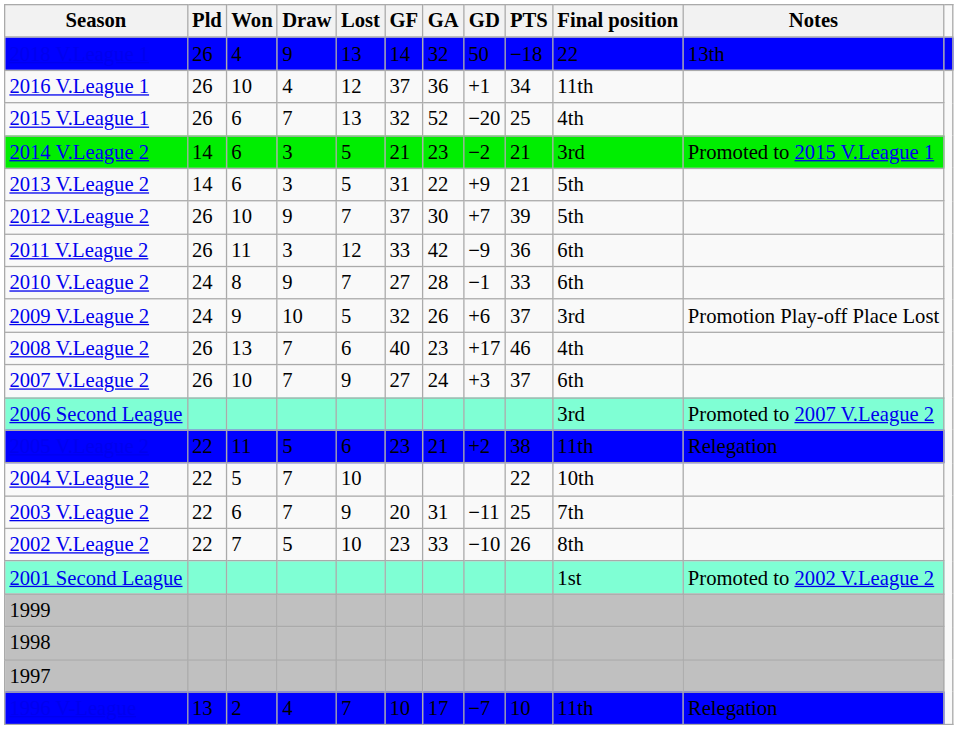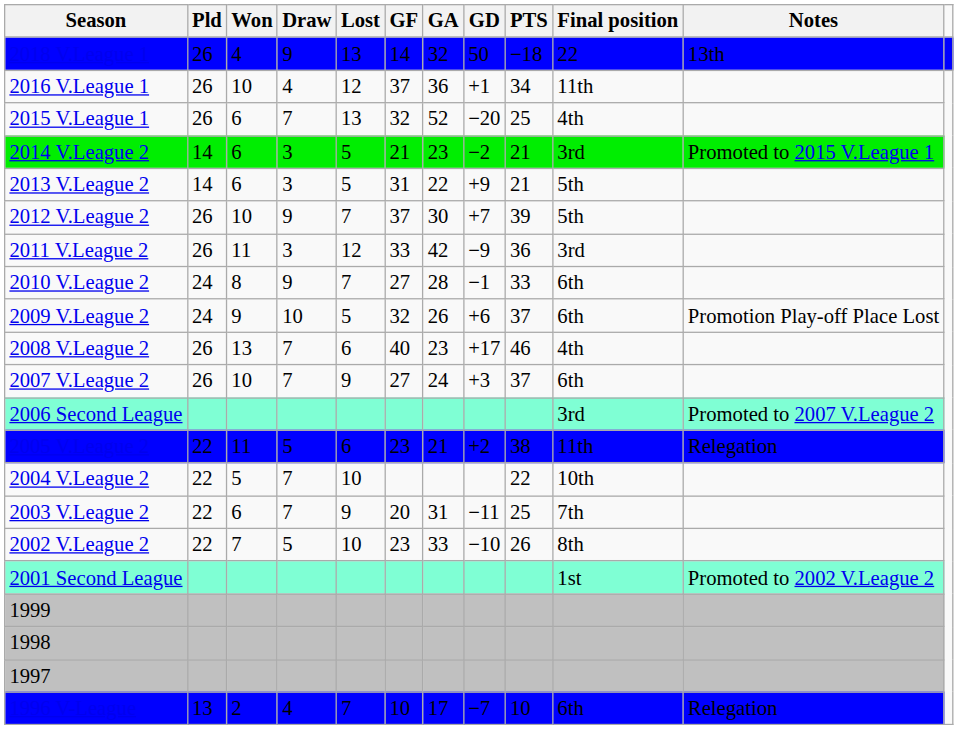2011 V.League 2 | Final position: 6th -> 3rd
2009 V.League 2 | Final position: 3rd -> 6th
1996 V-League | Final position: 11th -> 6th
